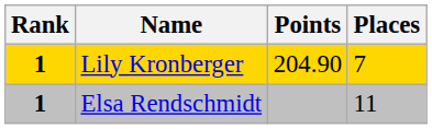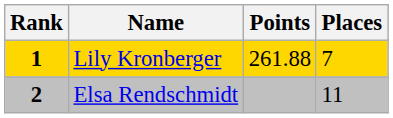Lily Kronberger | Points: 204.90 -> 261.88
Elsa Rendschmidt | Rank: 1 -> 2
